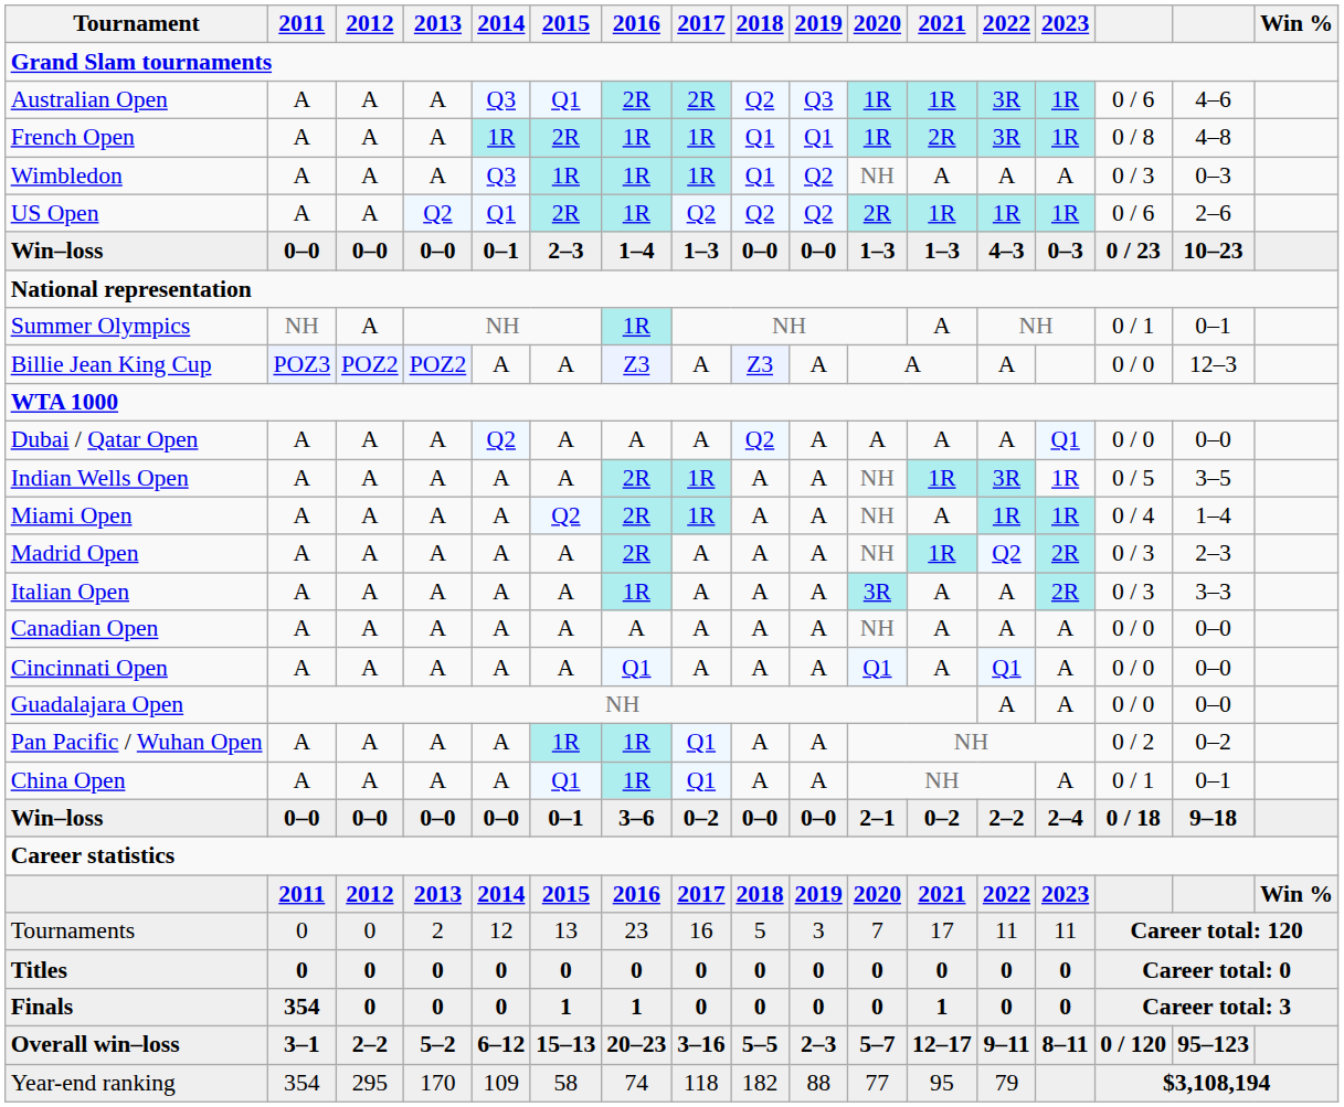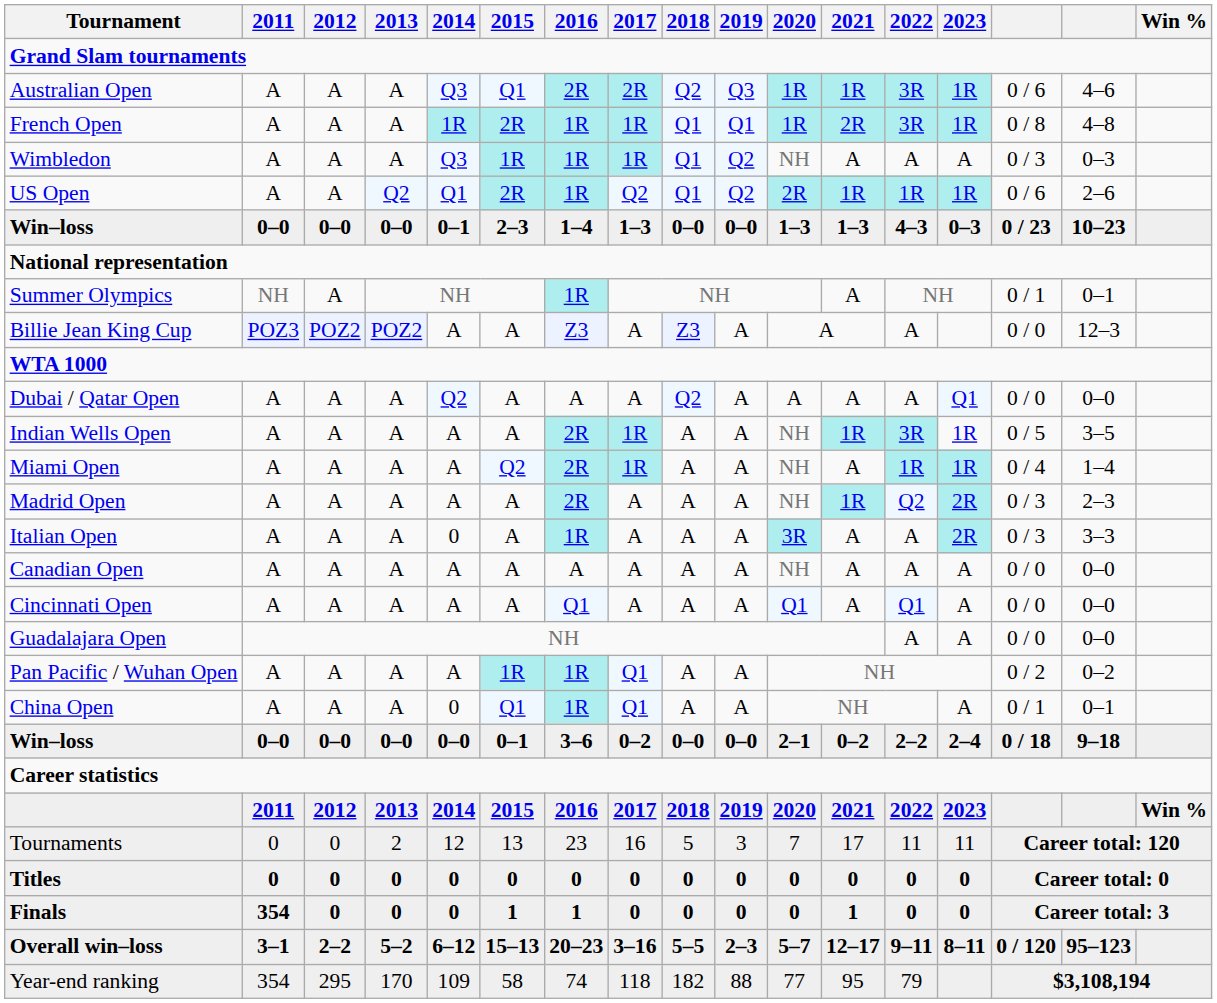US Open | 2018: Q2 -> Q1
Italian Open | 2014: A -> 0
China Open | 2014: A -> 0
